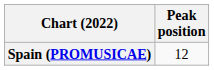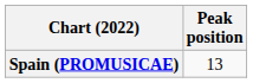Spain (PROMUSICAE) | Peak position: 12 -> 13
